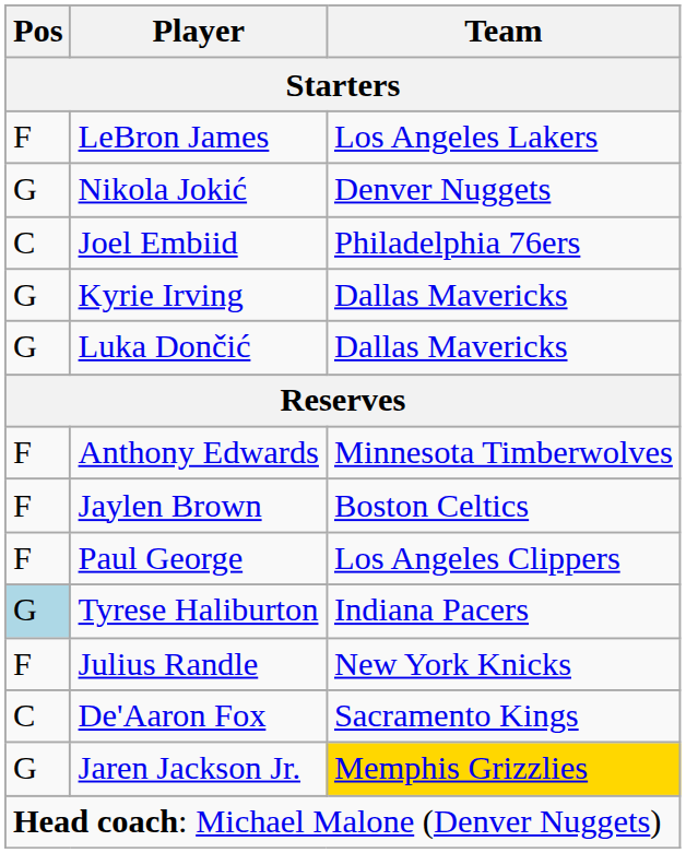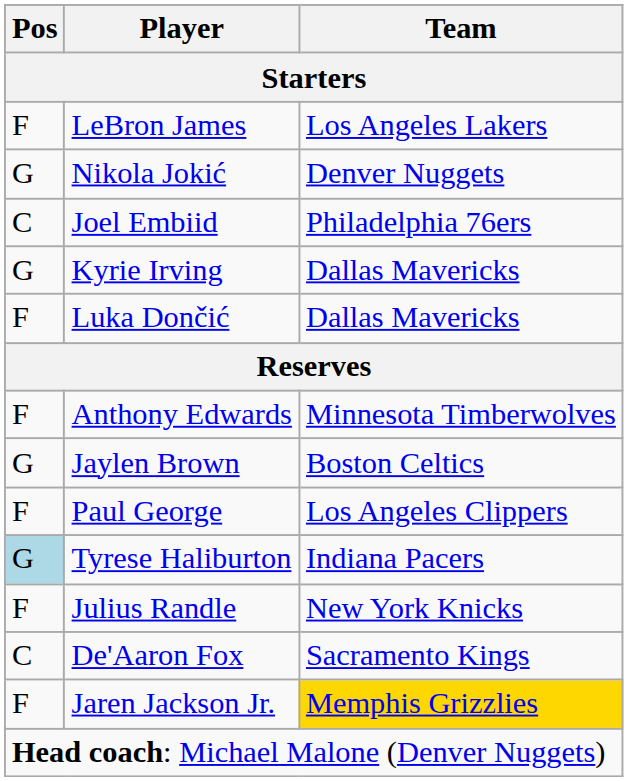Luka Dončić | Pos: G -> F
Jaylen Brown | Pos: F -> G
Jaren Jackson Jr. | Pos: G -> F
